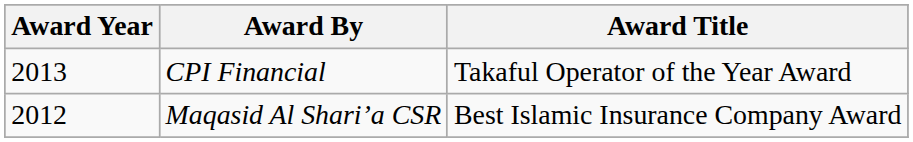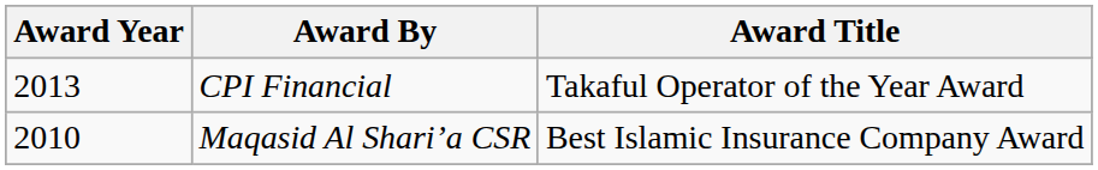Maqasid Al Shari’a CSR | Award Year: 2012 -> 2010
